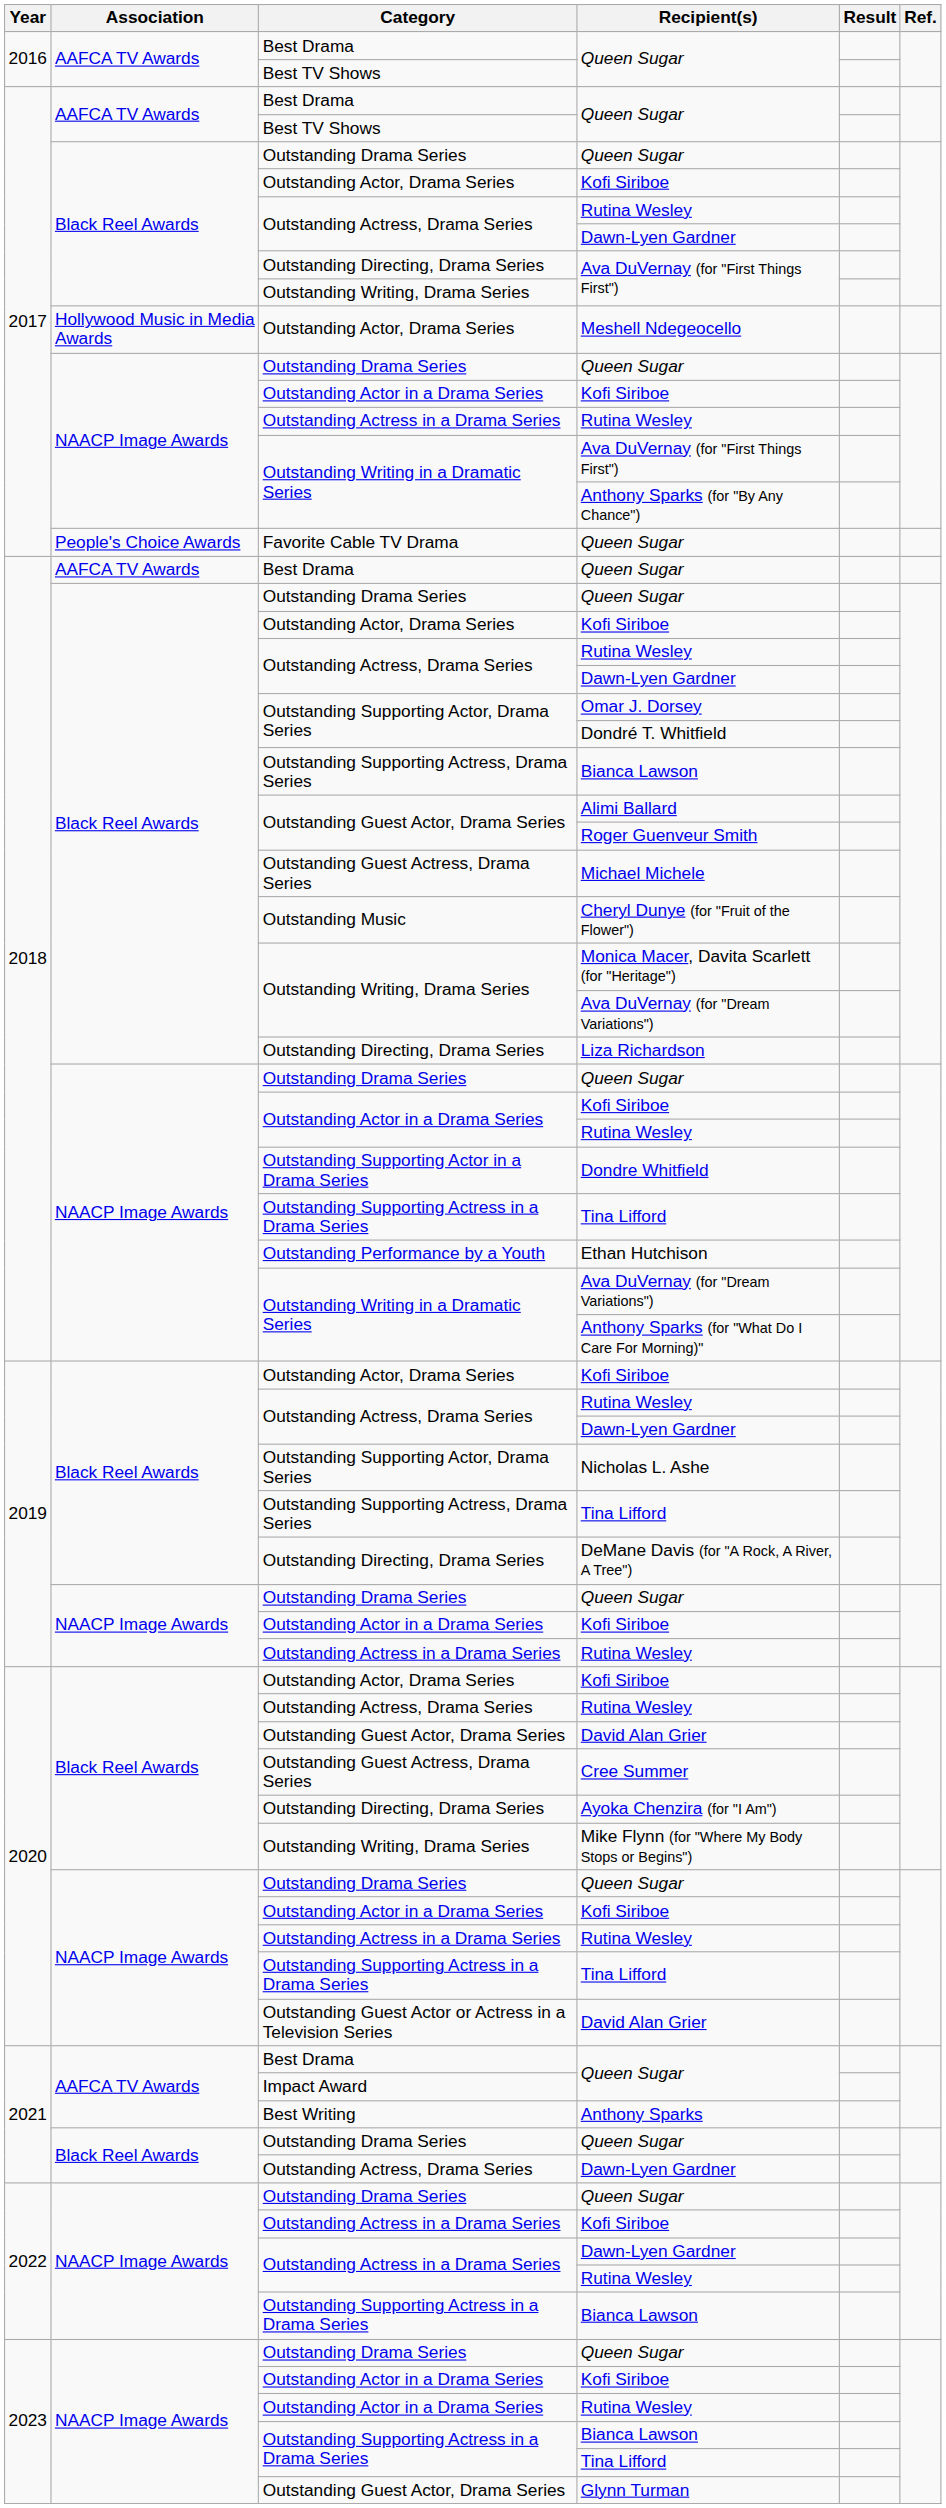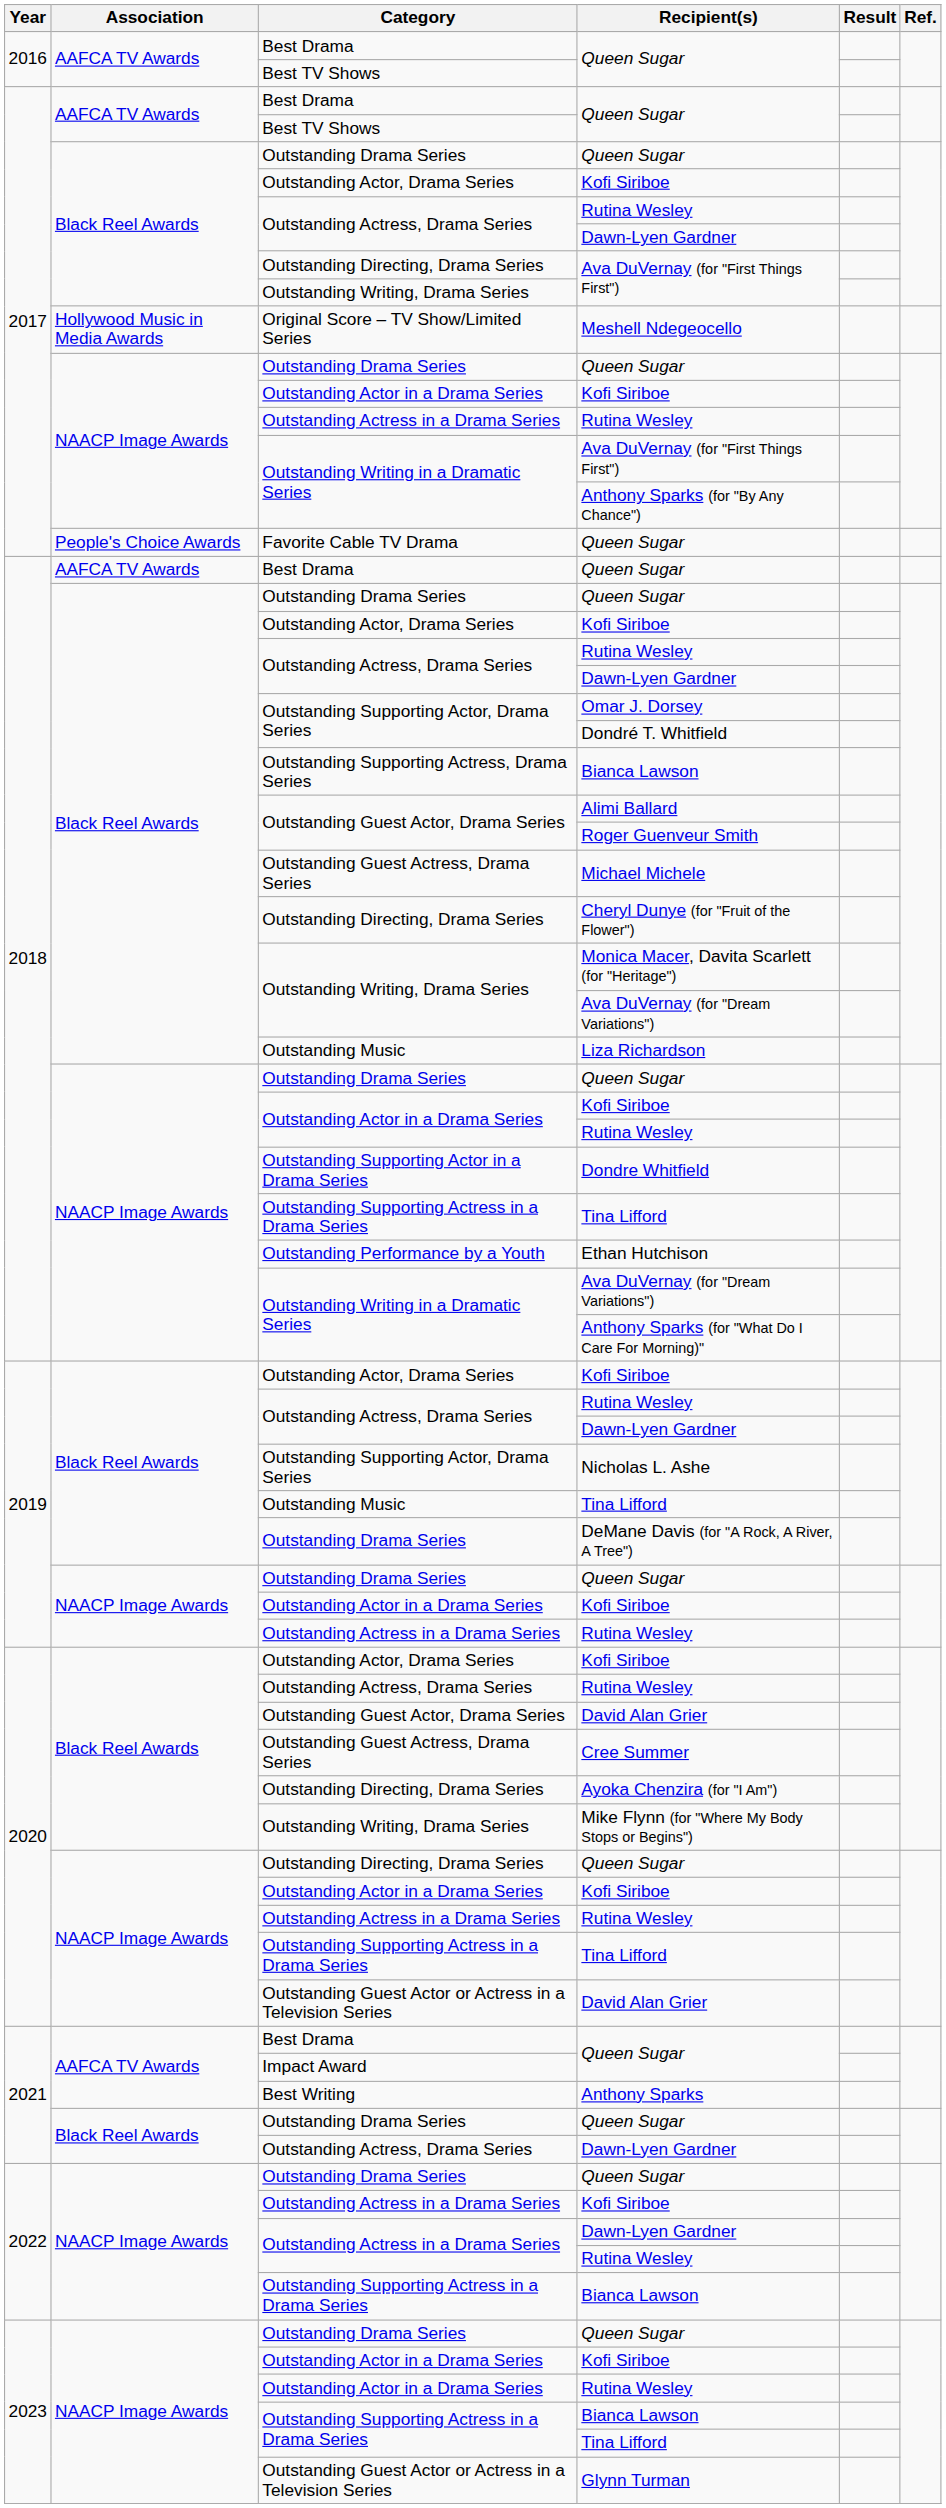Meshell Ndegeocello | Category: Outstanding Actor, Drama Series -> Original Score – TV Show/Limited Series
Cheryl Dunye (for "Fruit of the Flower") | Category: Outstanding Music -> Outstanding Directing, Drama Series
Liza Richardson | Category: Outstanding Directing, Drama Series -> Outstanding Music
2019 / Tina Lifford | Category: Outstanding Supporting Actress, Drama Series -> Outstanding Music
DeMane Davis (for "A Rock, A River, A Tree") | Category: Outstanding Directing, Drama Series -> Outstanding Drama Series
2020 / Queen Sugar | Category: Outstanding Drama Series -> Outstanding Directing, Drama Series
Glynn Turman | Category: Outstanding Guest Actor, Drama Series -> Outstanding Guest Actor or Actress in a Television Series
